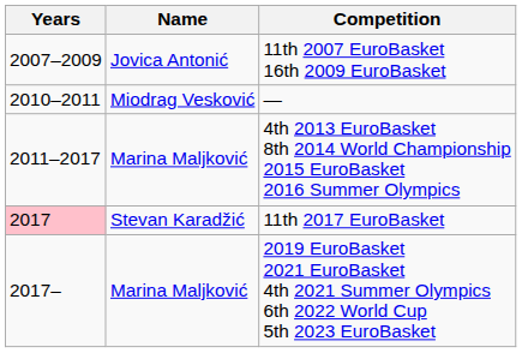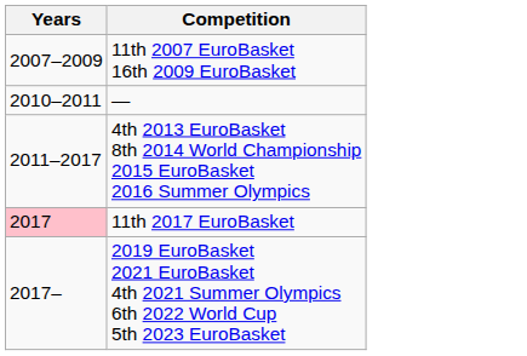- column: Name | Jovica Antonić | Miodrag Vesković | Marina Maljković | Stevan Karadžić | Marina Maljković
